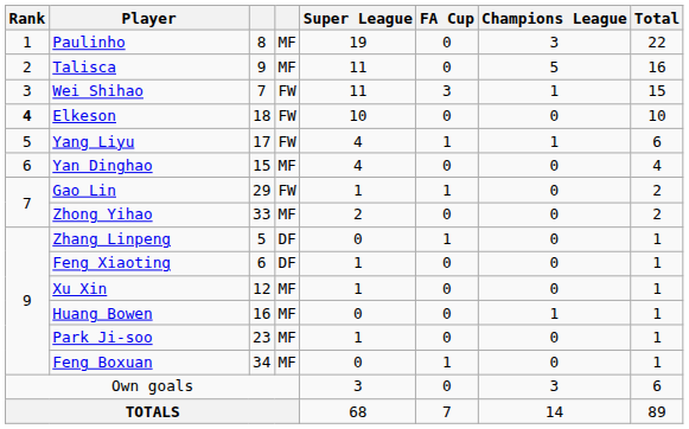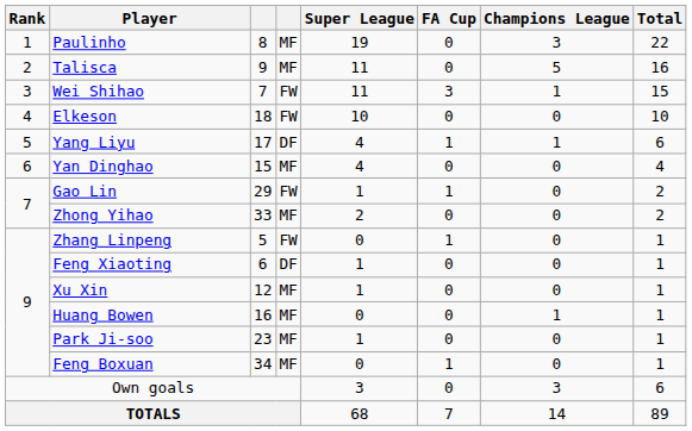Elkeson | Rank: bold -> normal
Yang Liyu | column 4: FW -> DF
Zhang Linpeng | column 4: DF -> FW
